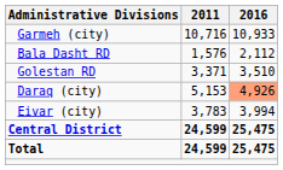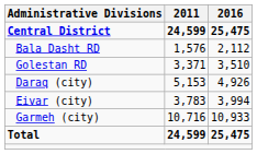rows swapped: Central District <-> Garmeh (city)
Daraq (city) | 2016: lightsalmon background -> no background
